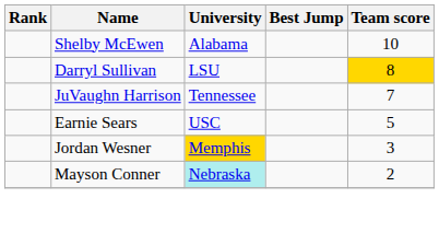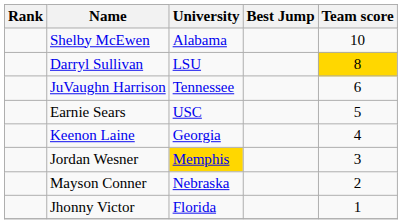JuVaughn Harrison | Team score: 7 -> 6
+ row: Keenon Laine | Georgia | 4
Mayson Conner | University: paleturquoise background -> no background
+ row: Jhonny Victor | Florida | 1
